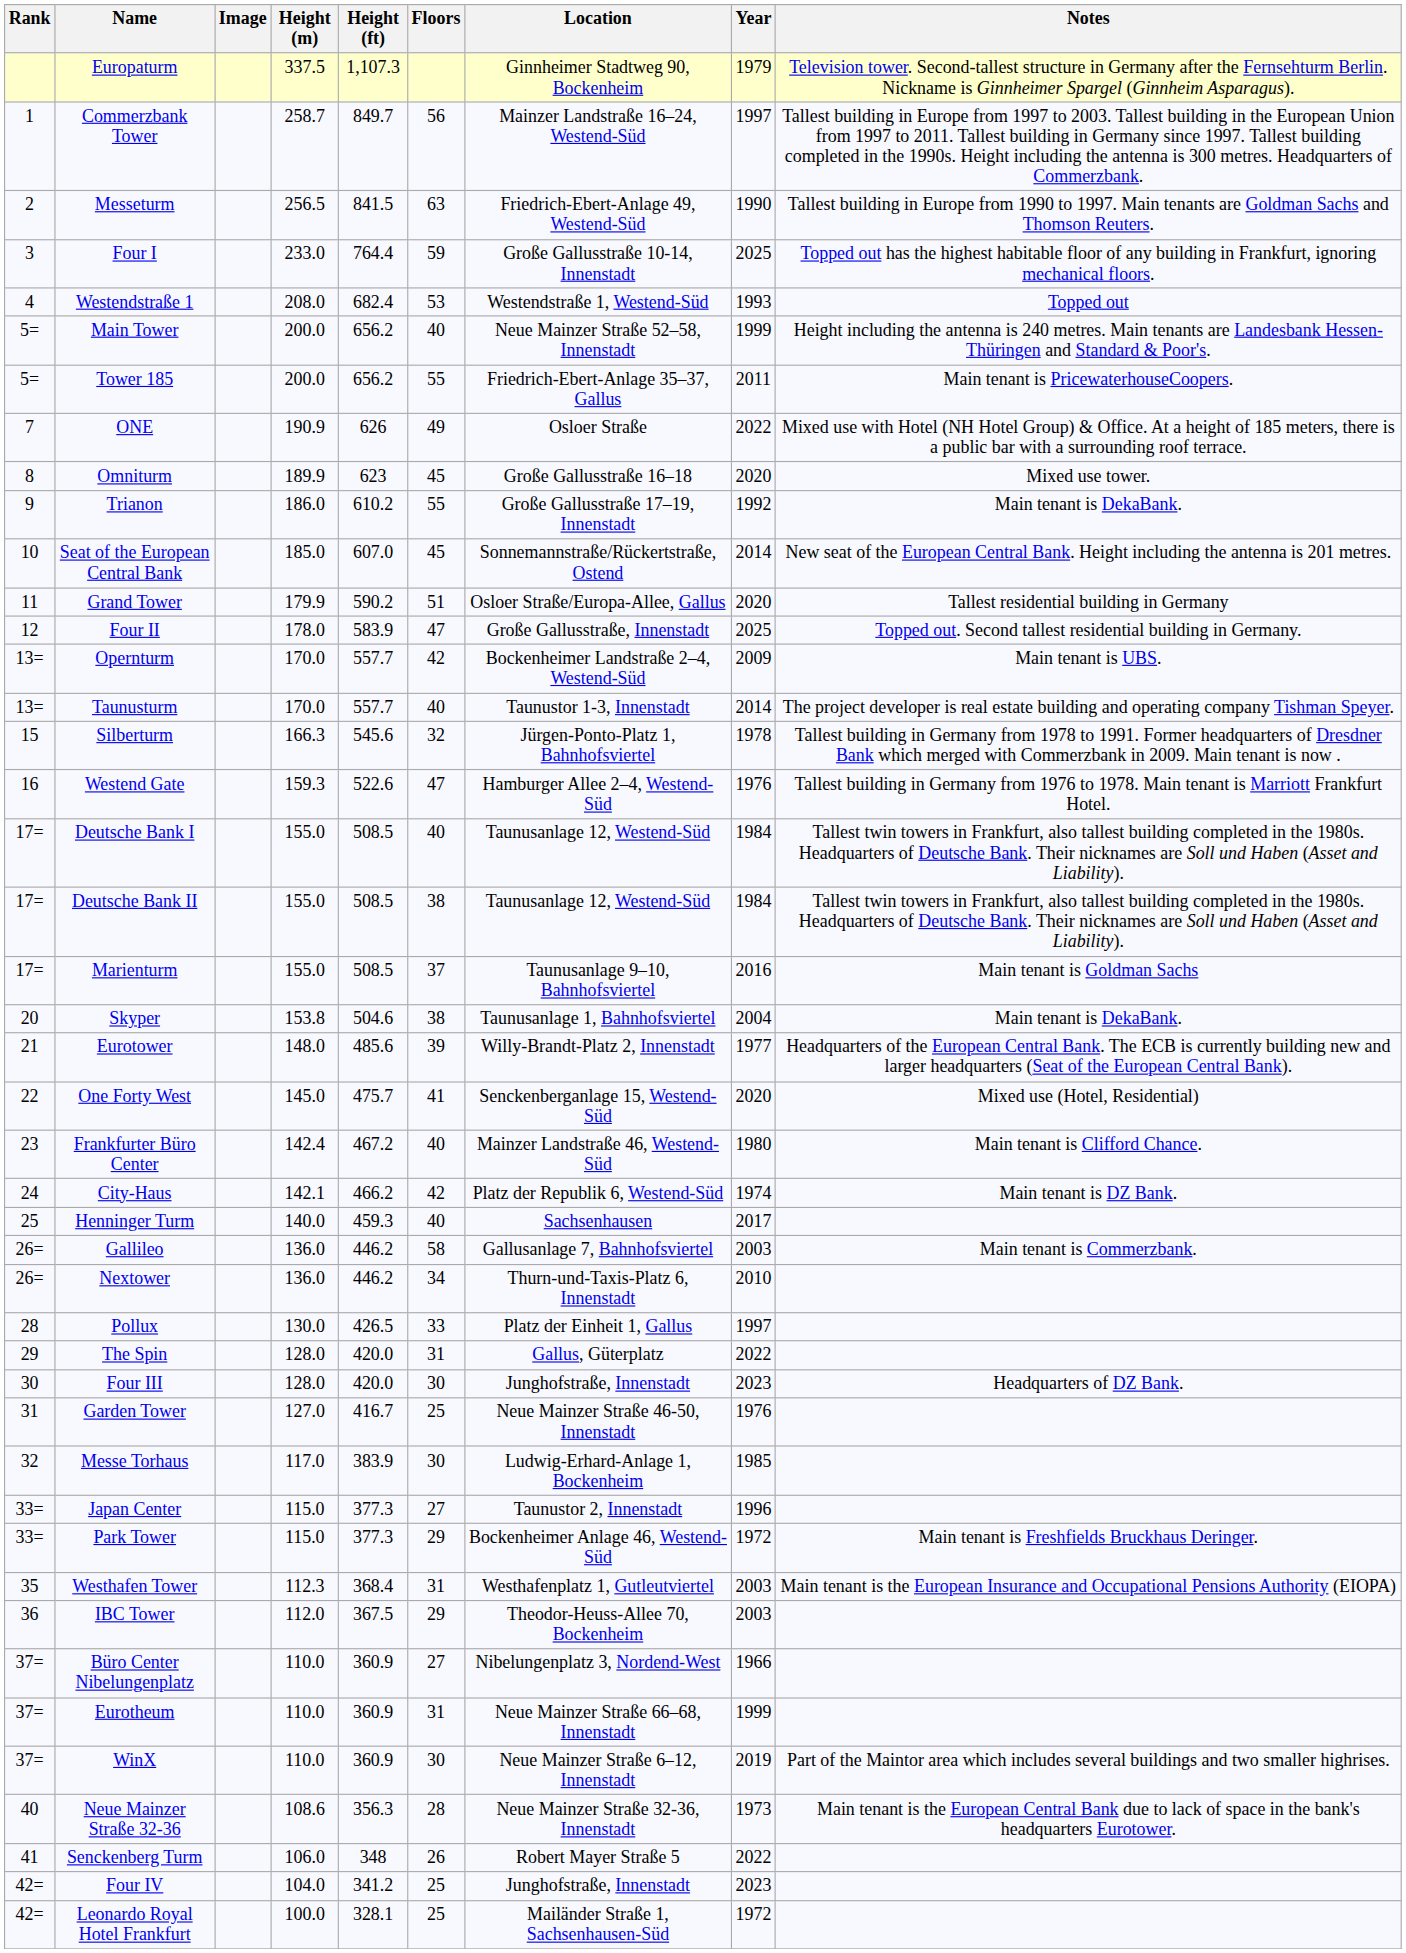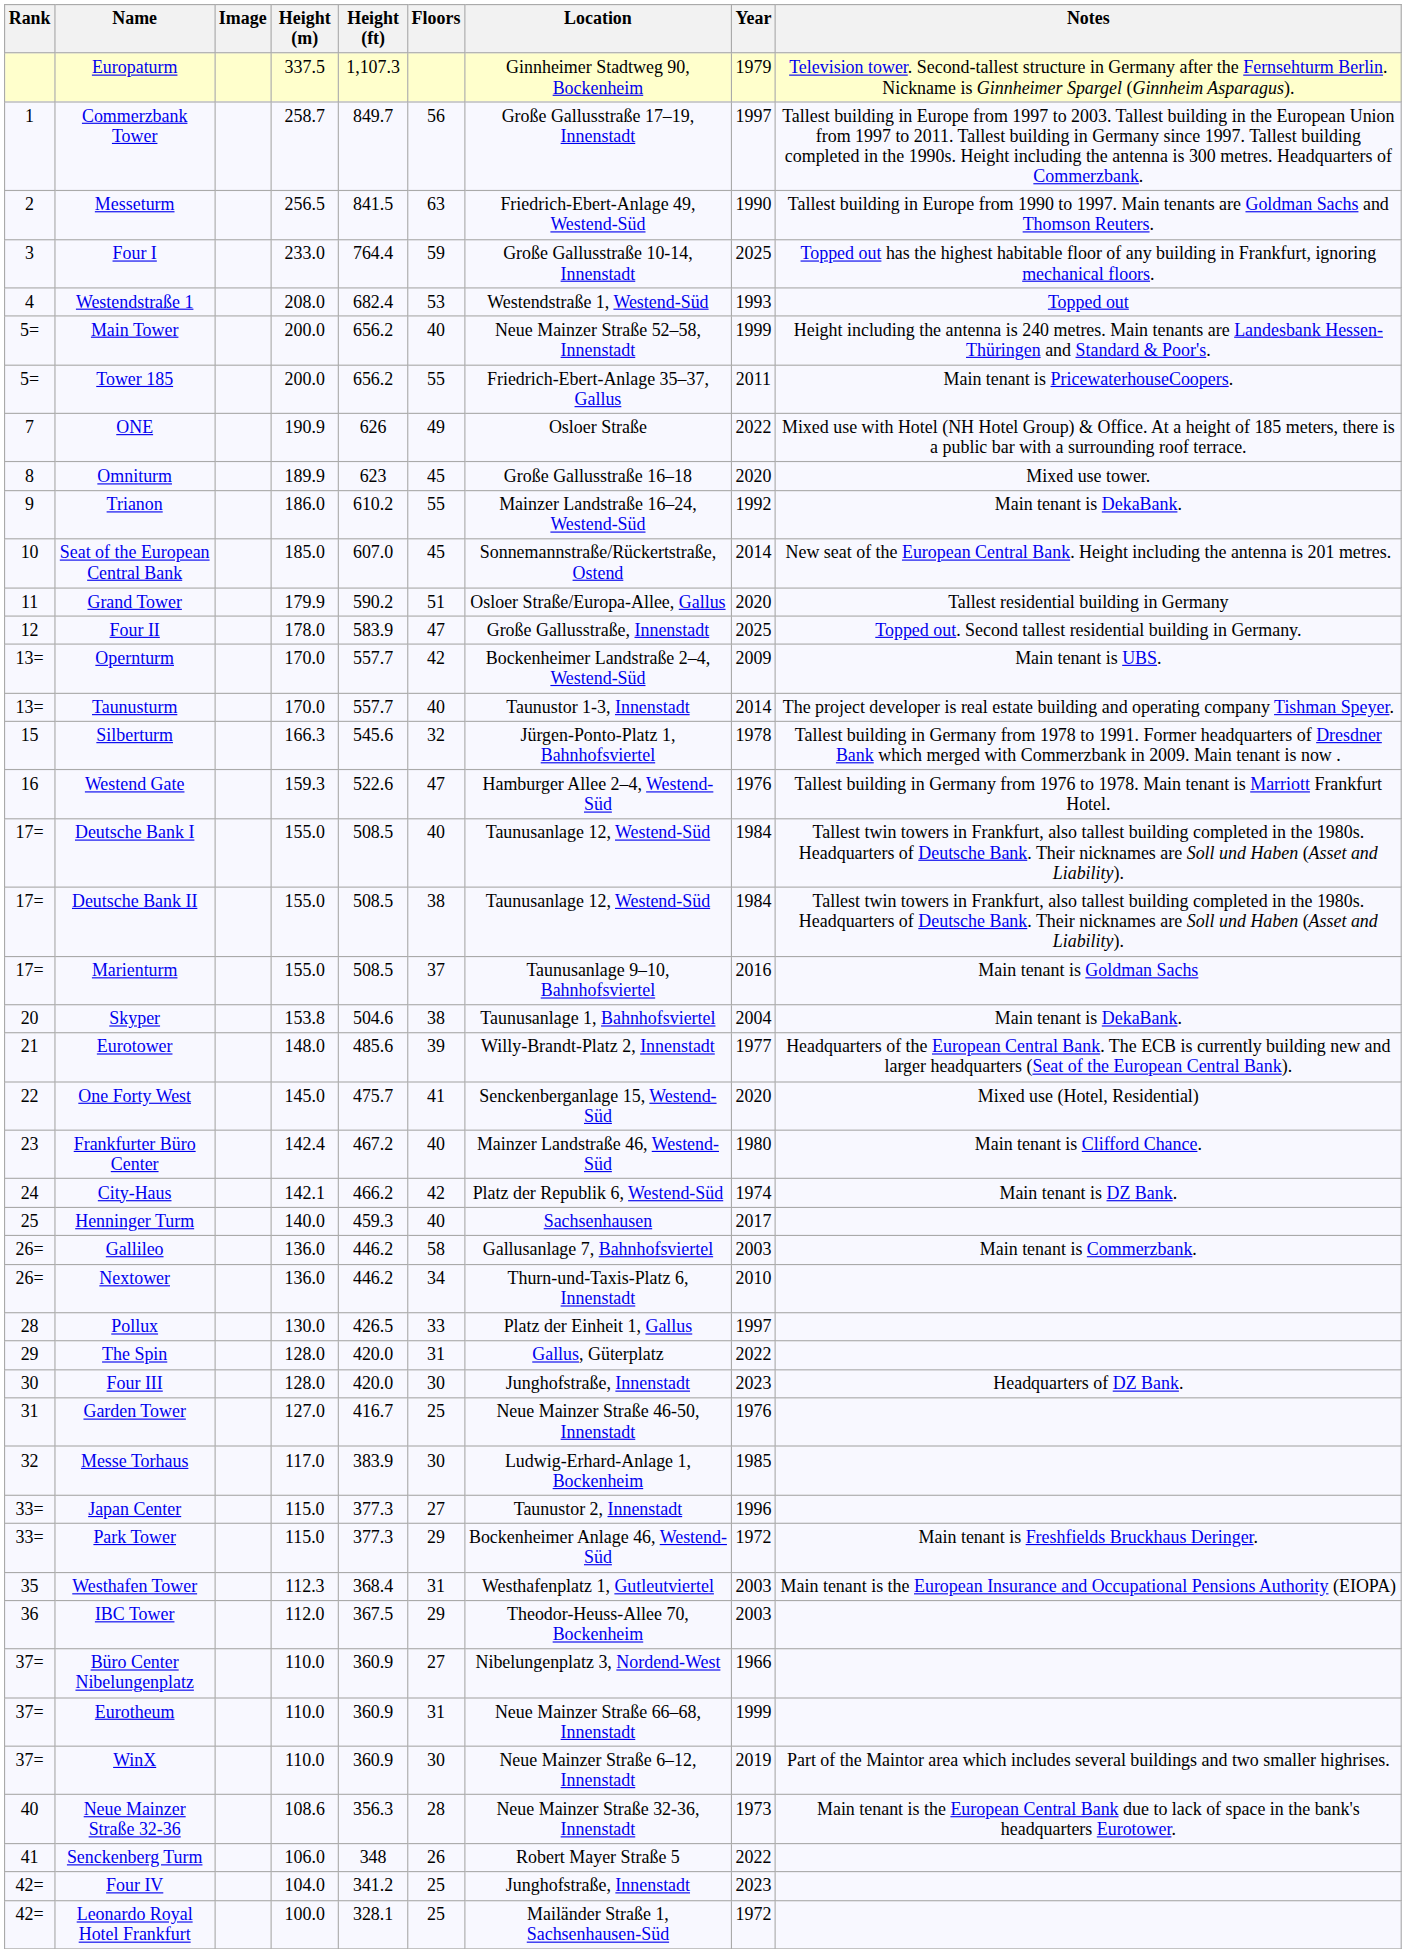Commerzbank Tower | Location: Mainzer Landstraße 16–24, Westend-Süd -> Große Gallusstraße 17–19, Innenstadt
Trianon | Location: Große Gallusstraße 17–19, Innenstadt -> Mainzer Landstraße 16–24, Westend-Süd
